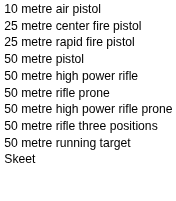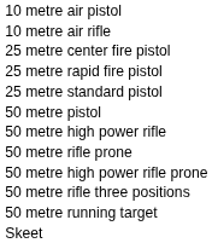+ row: 10 metre air rifle
+ row: 25 metre standard pistol
